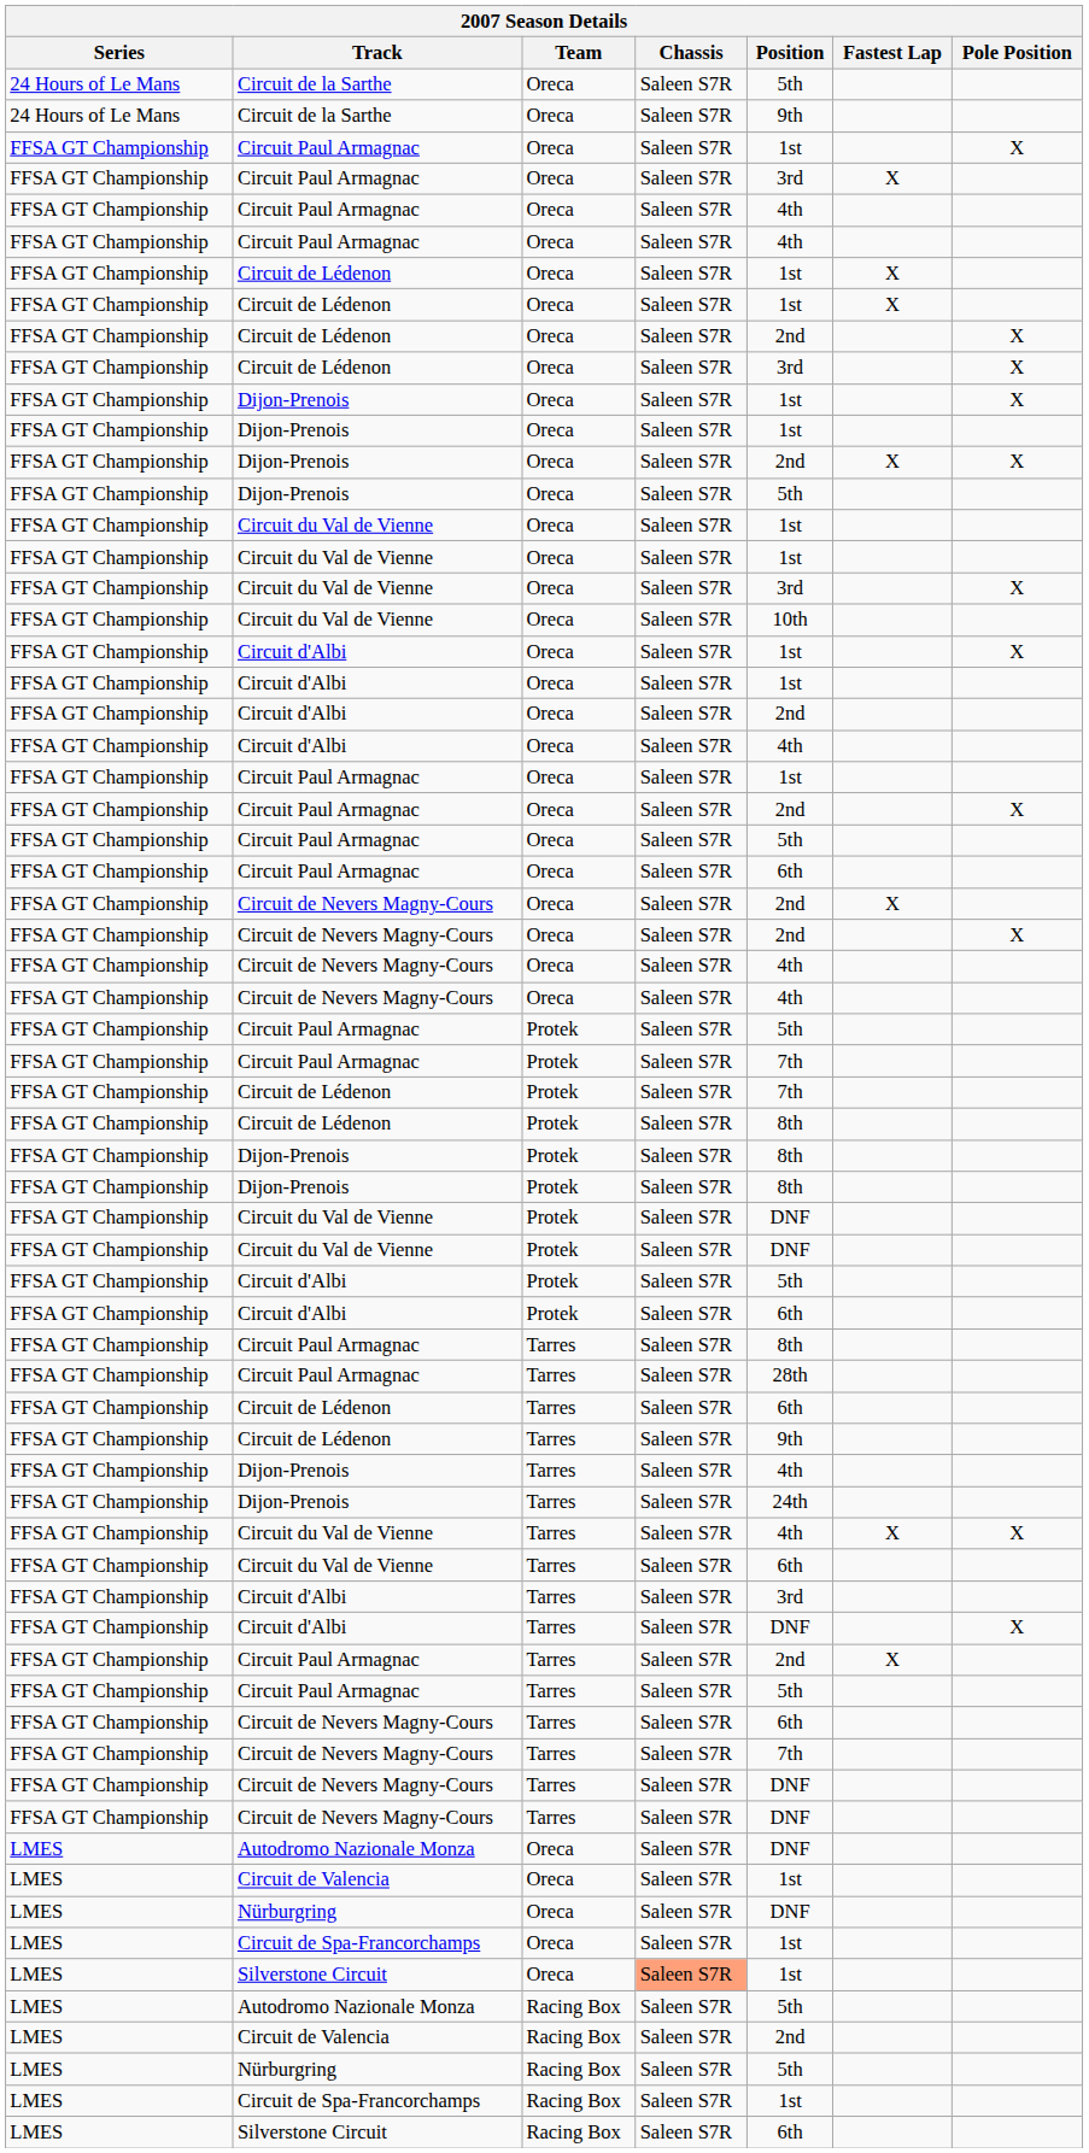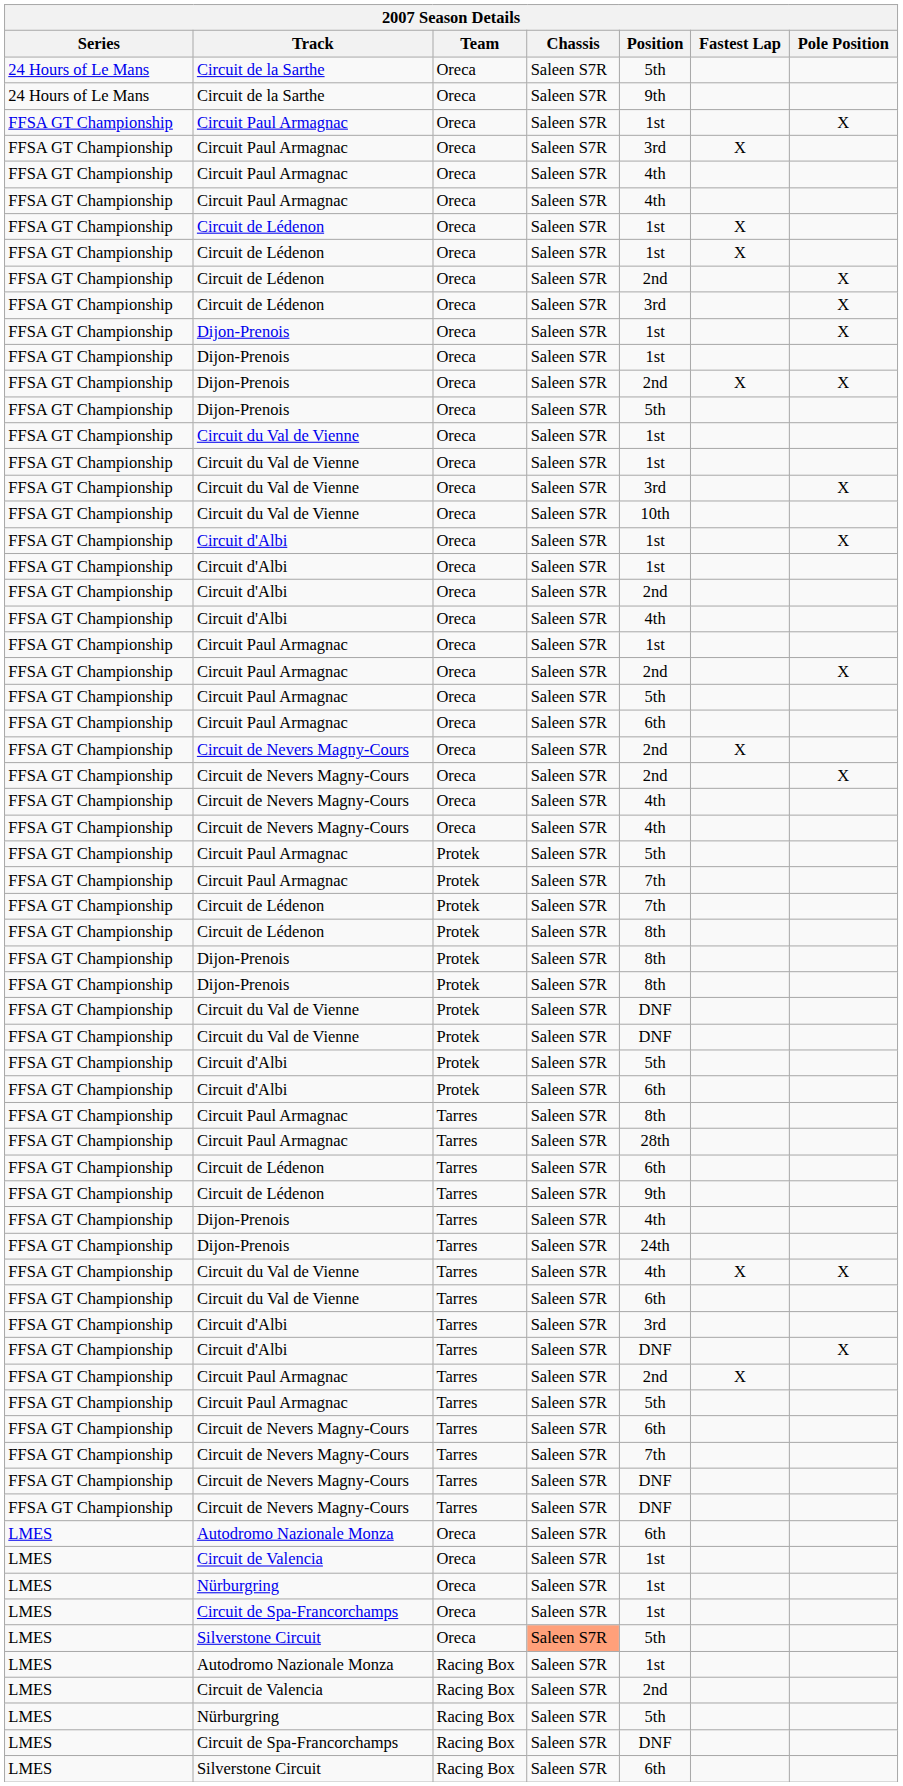Autodromo Nazionale Monza / Oreca | Position: DNF -> 6th
Nürburgring / Oreca | Position: DNF -> 1st
Silverstone Circuit / Oreca | Position: 1st -> 5th
Autodromo Nazionale Monza / Racing Box | Position: 5th -> 1st
Circuit de Spa-Francorchamps / Racing Box | Position: 1st -> DNF
